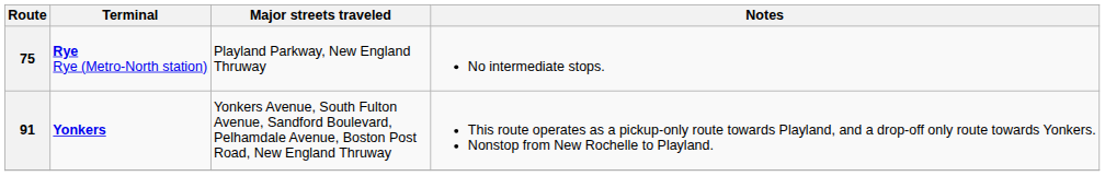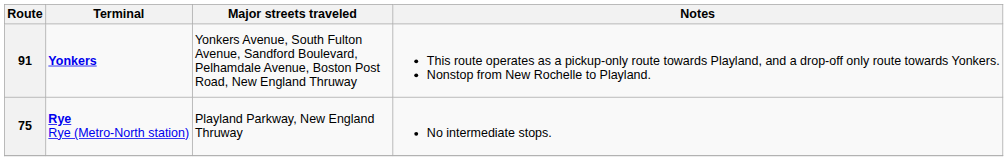rows swapped: 75 <-> 91
